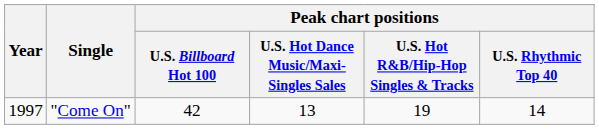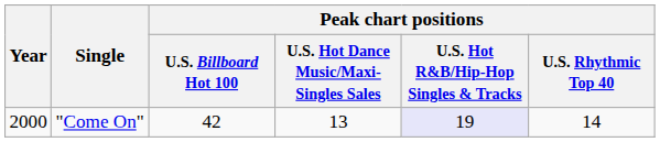"Come On" | Year: 1997 -> 2000
"Come On" | Peak chart positions / U.S. Hot R&B/Hip-Hop Singles & Tracks: no background -> lavender background
